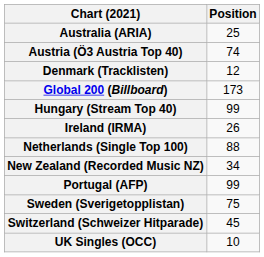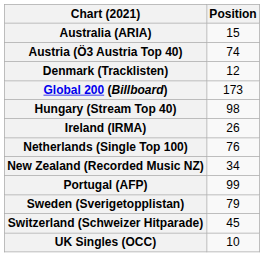Australia (ARIA) | Position: 25 -> 15
Hungary (Stream Top 40) | Position: 99 -> 98
Netherlands (Single Top 100) | Position: 88 -> 76
Sweden (Sverigetopplistan) | Position: 75 -> 79
